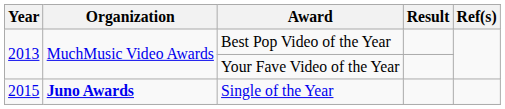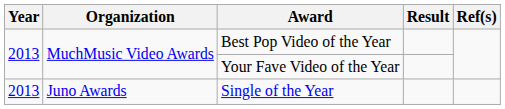Single of the Year | Year: 2015 -> 2013
Single of the Year | Organization: bold -> normal
